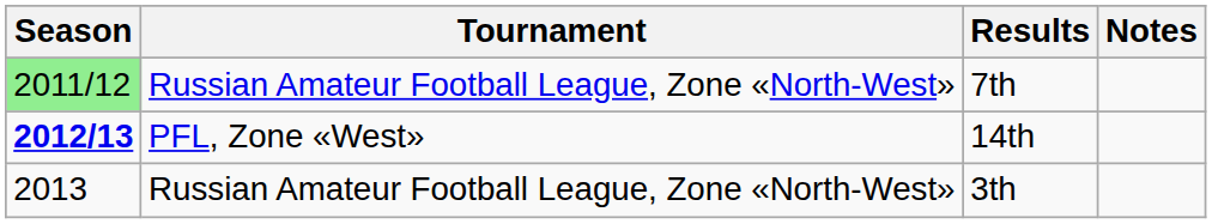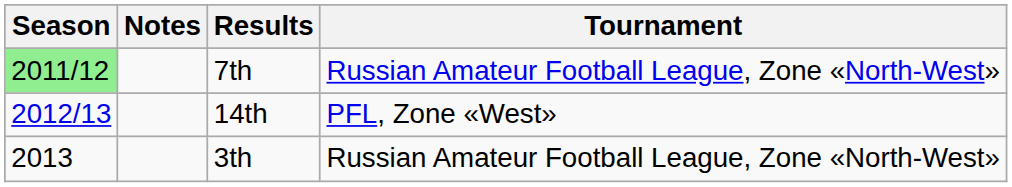columns swapped: Tournament <-> Notes
14th | Season: bold -> normal
